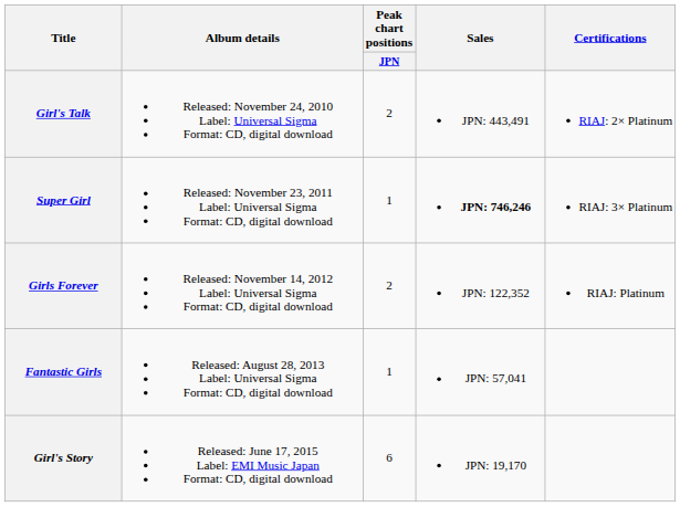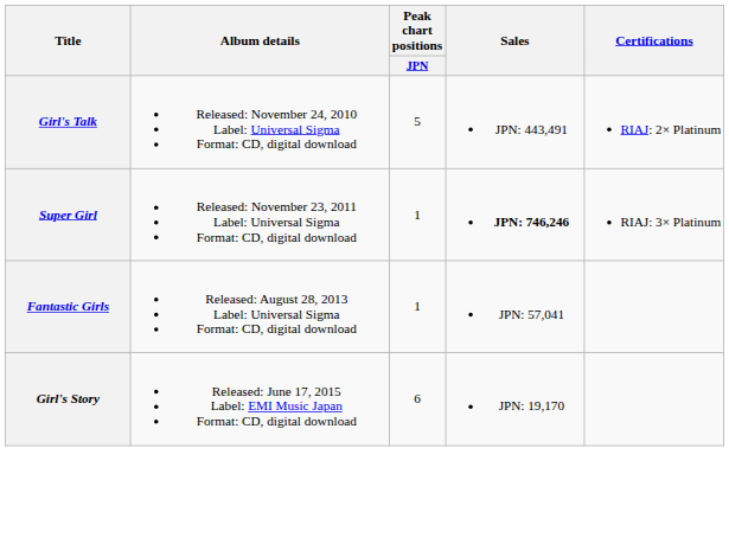Girl's Talk | Peak chart positions / JPN: 2 -> 5
- row: Girls Forever | Released: November 14, 2012 Label: Universal Sigma Format: CD, digital download | 2 | JPN: 122,352 | RIAJ: Platinum
